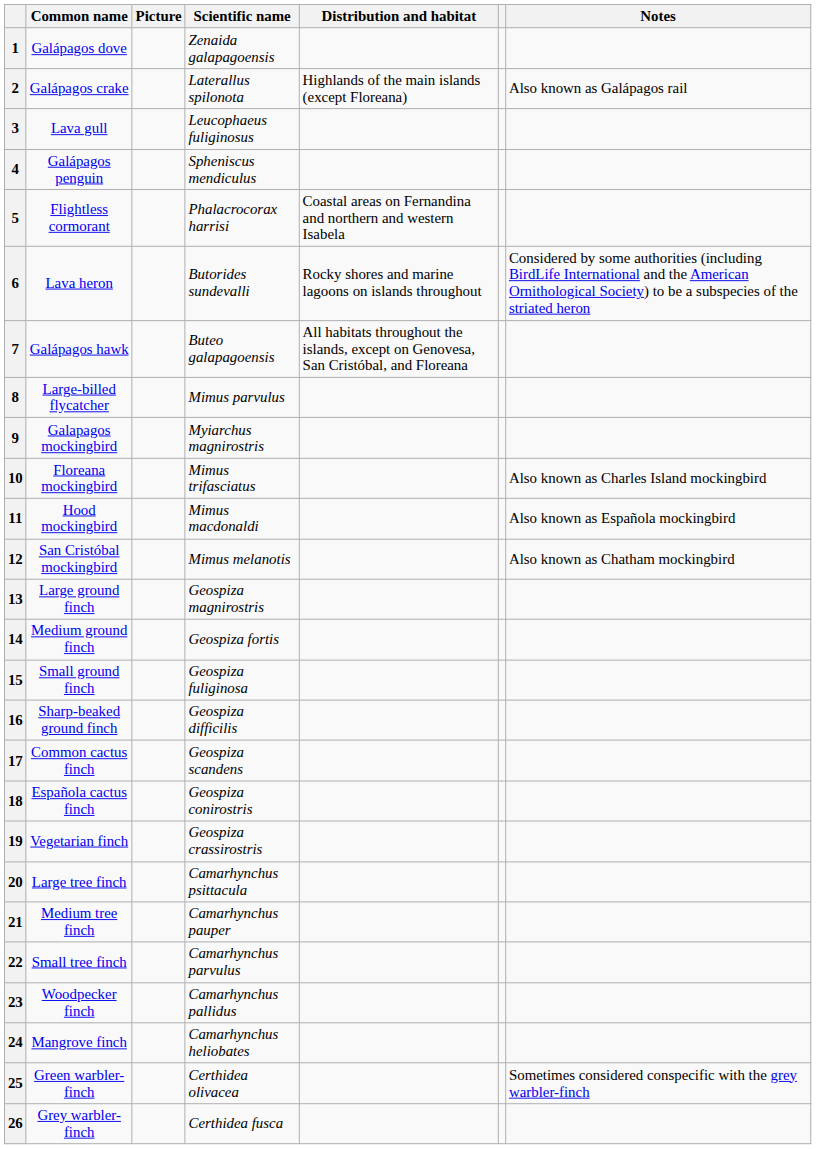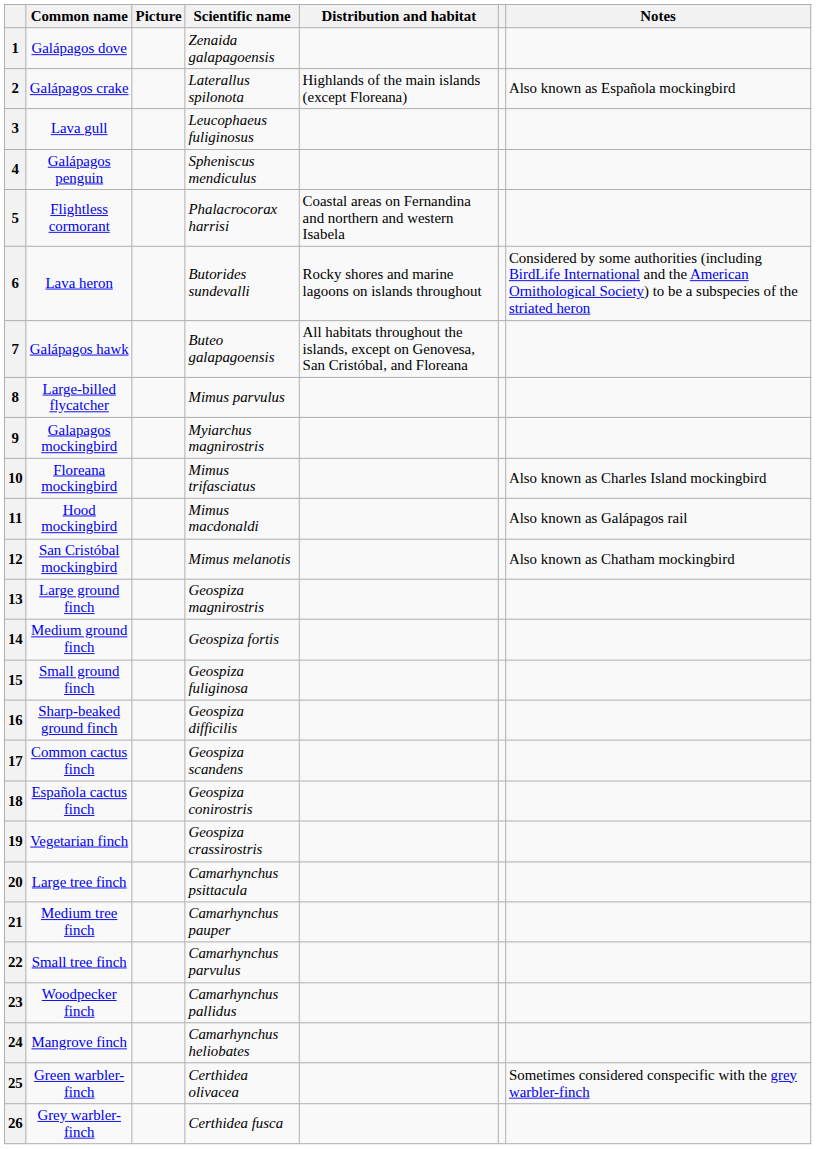2 | Notes: Also known as Galápagos rail -> Also known as Española mockingbird
11 | Notes: Also known as Española mockingbird -> Also known as Galápagos rail
